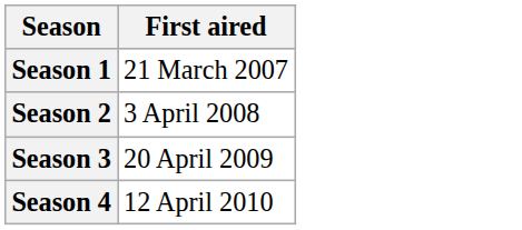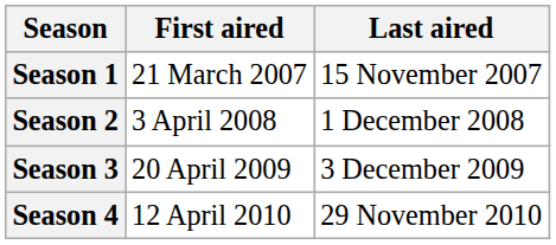+ column: Last aired | 15 November 2007 | 1 December 2008 | 3 December 2009 | 29 November 2010
